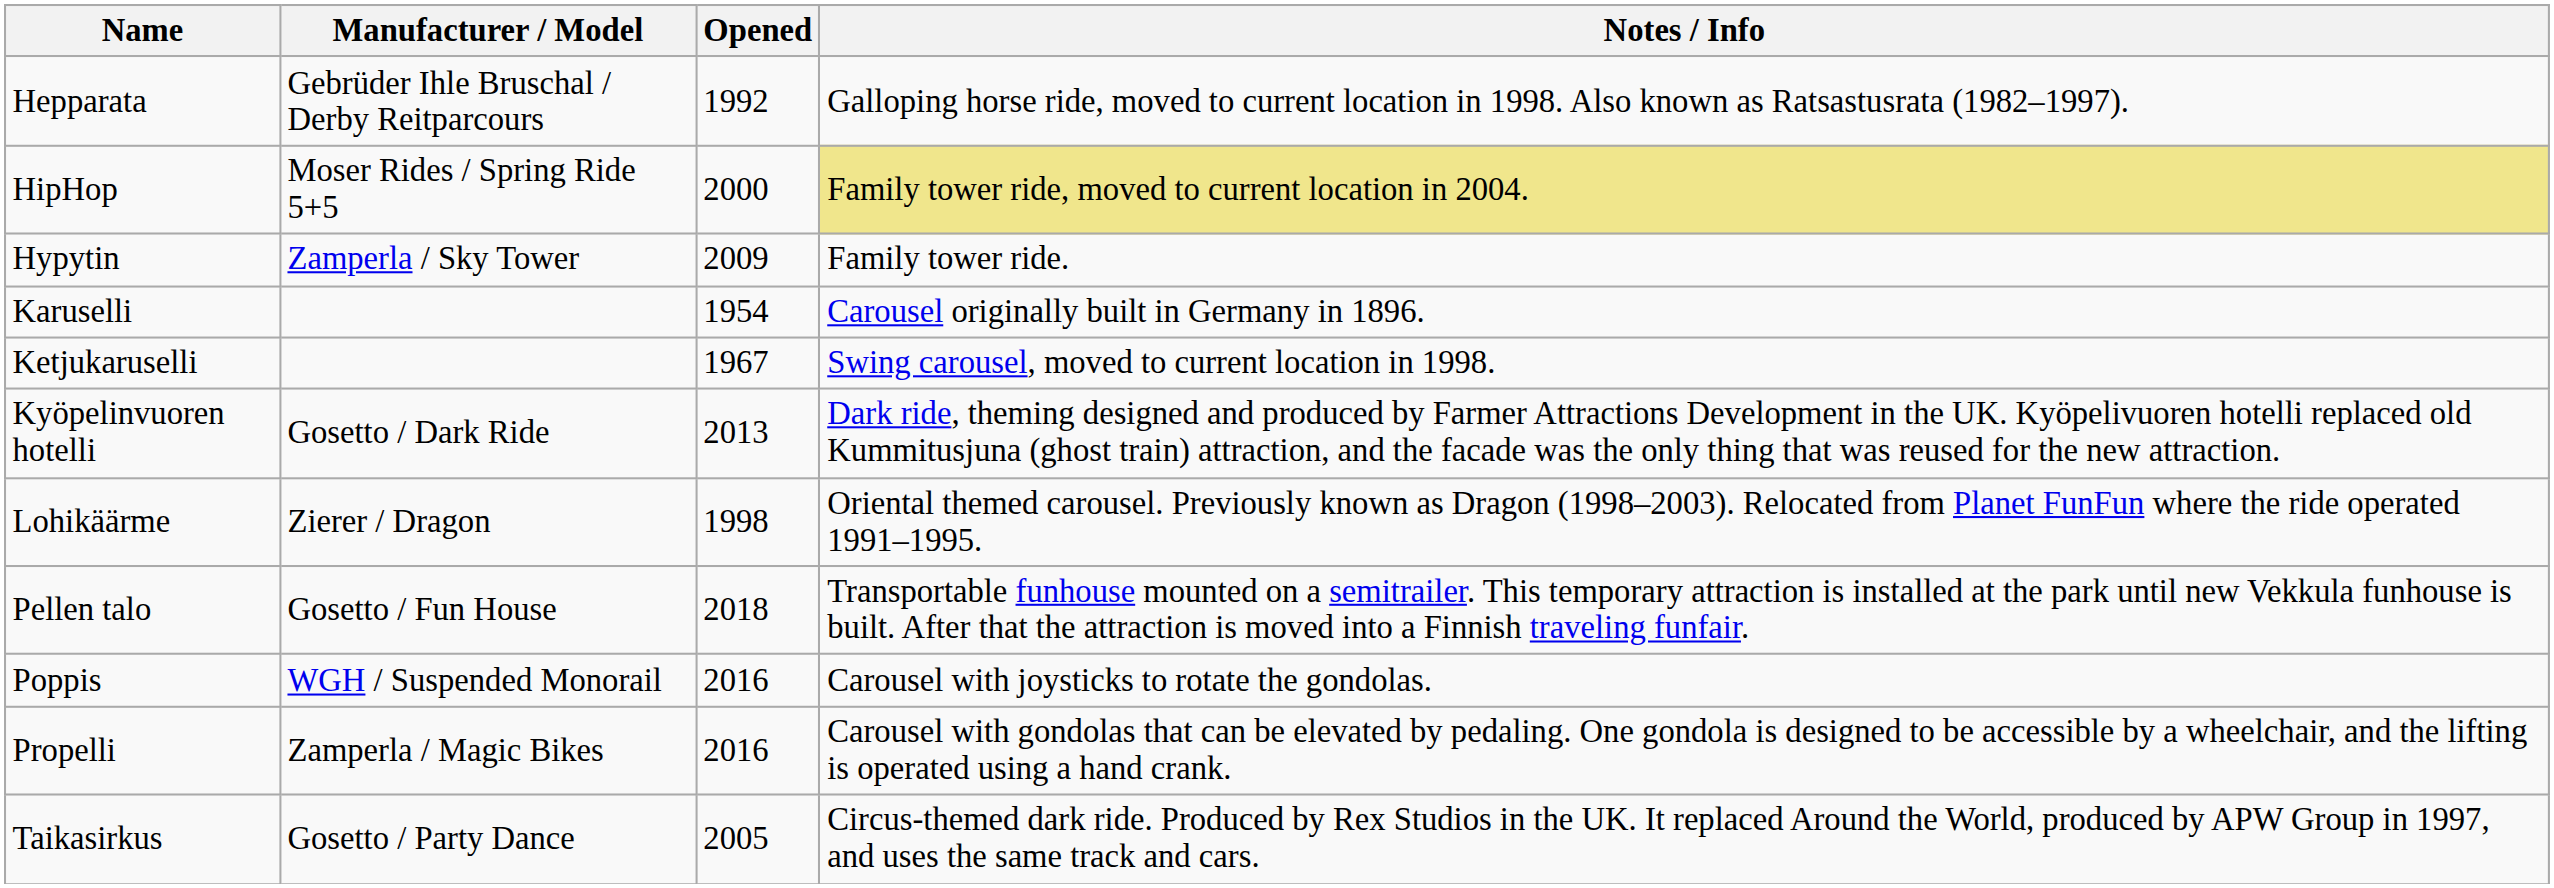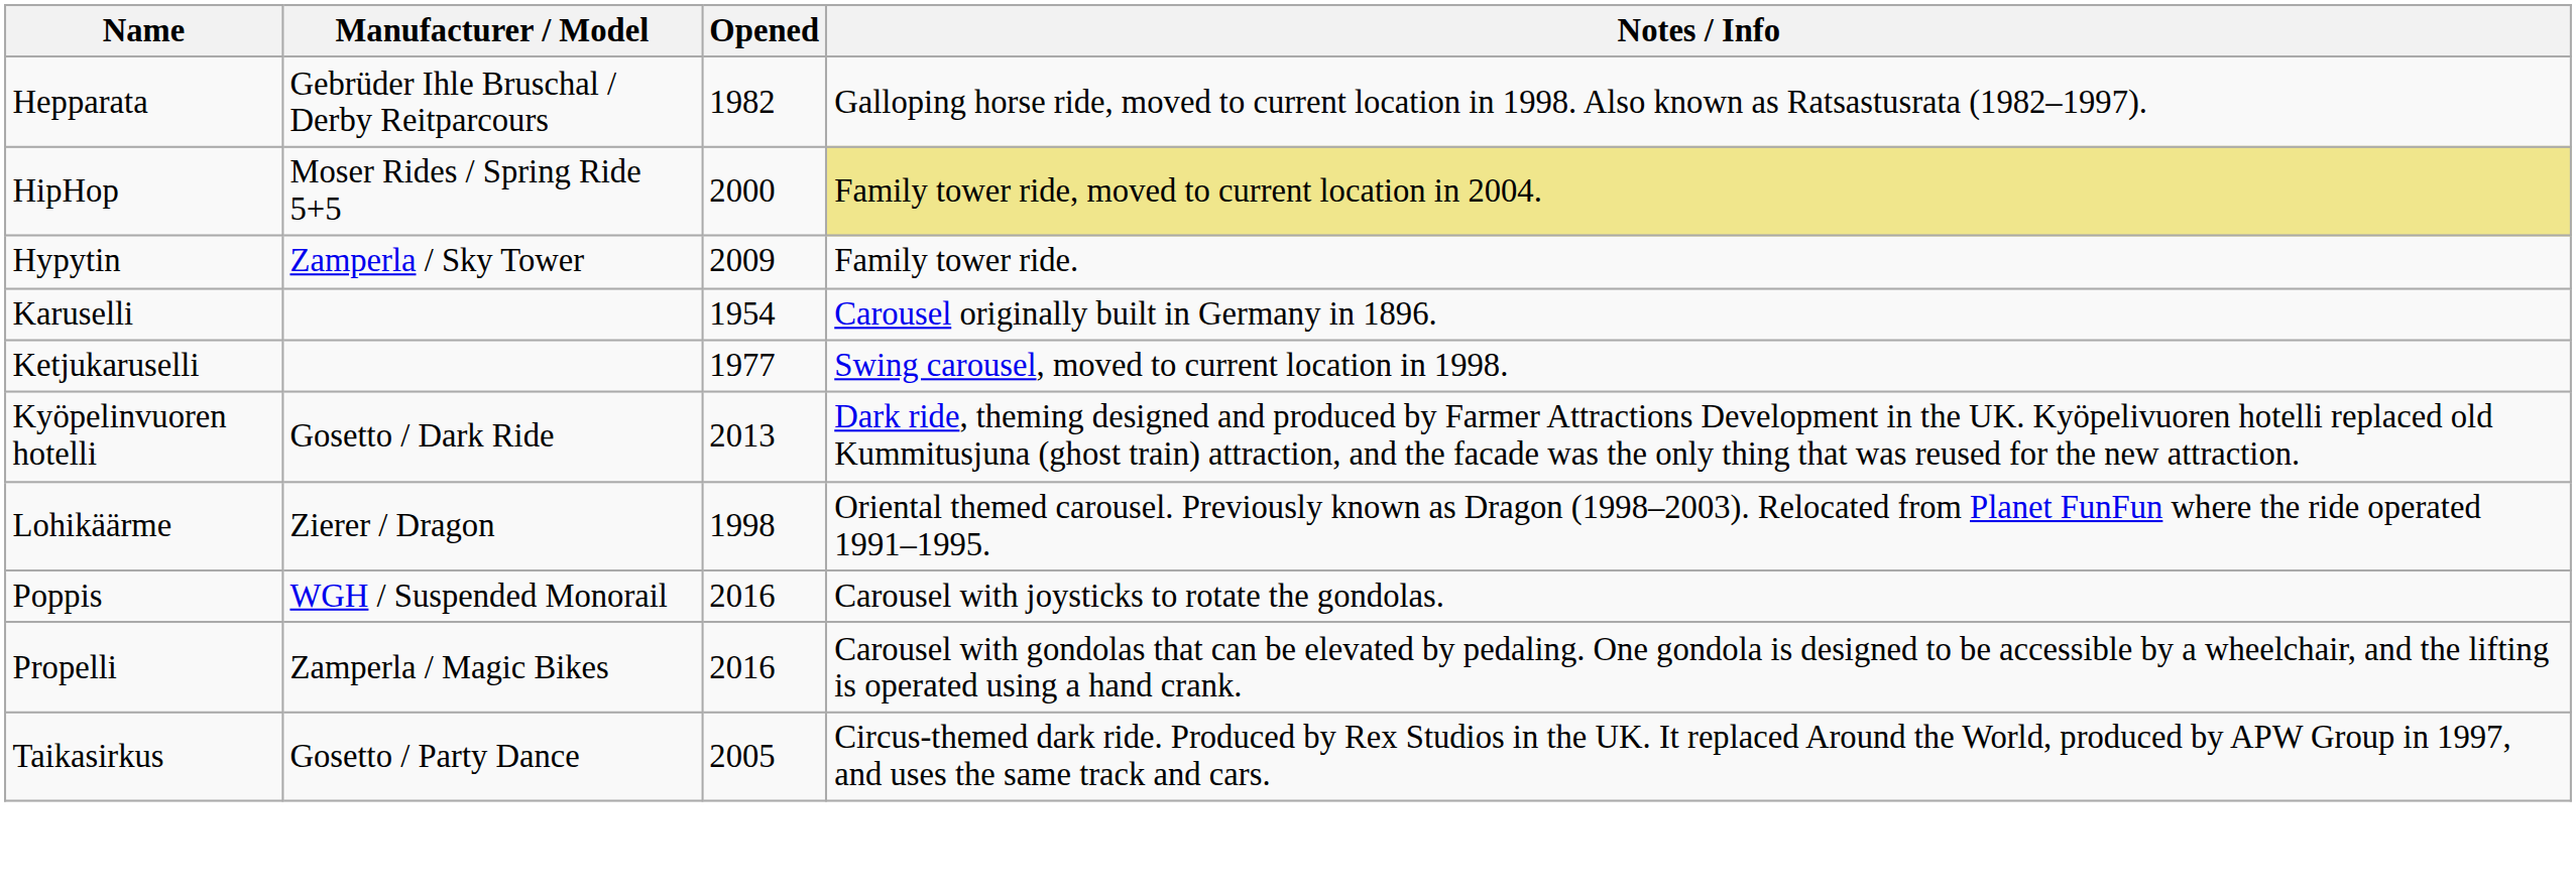Hepparata | Opened: 1992 -> 1982
Ketjukaruselli | Opened: 1967 -> 1977
- row: Pellen talo | Gosetto / Fun House | 2018 | Transportable funhouse mounted on a semitrailer. This temporary attraction is installed at the park until new Vekkula funhouse is built. After that the attraction is moved into a Finnish traveling funfair.
